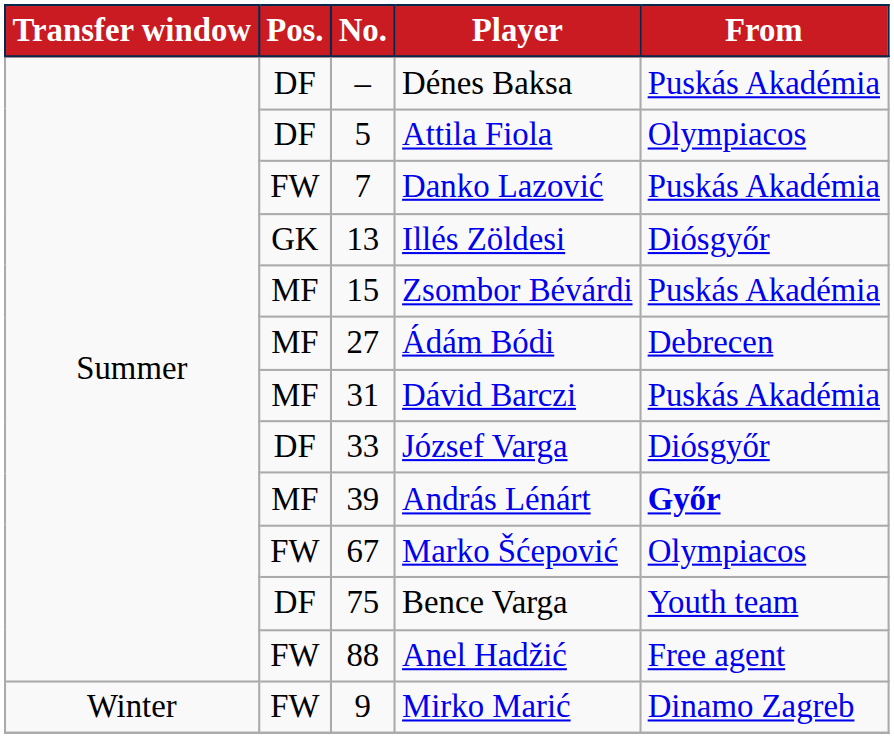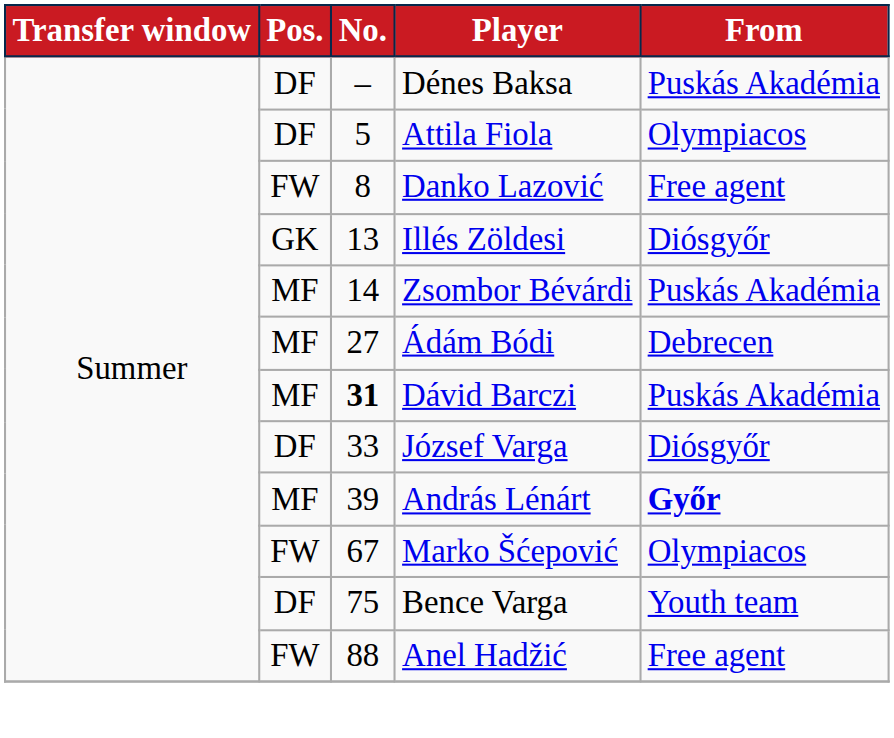Danko Lazović | No.: 7 -> 8
Danko Lazović | From: Puskás Akadémia -> Free agent
Zsombor Bévárdi | No.: 15 -> 14
Dávid Barczi | No.: normal -> bold
- row: Winter | FW | 9 | Mirko Marić | Dinamo Zagreb
